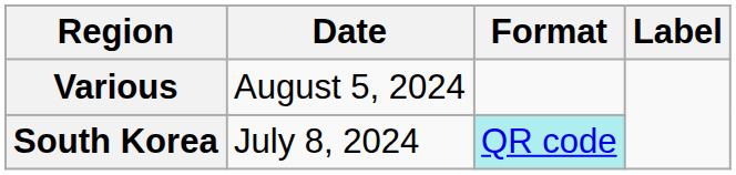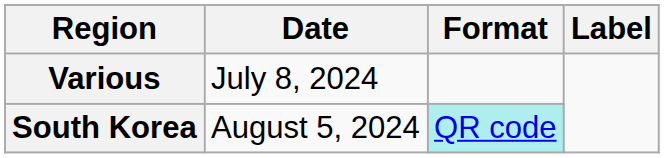Various | Date: August 5, 2024 -> July 8, 2024
South Korea | Date: July 8, 2024 -> August 5, 2024
